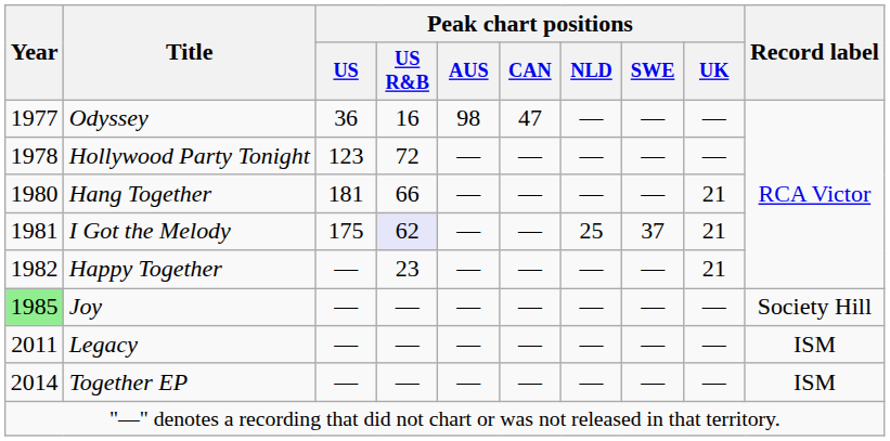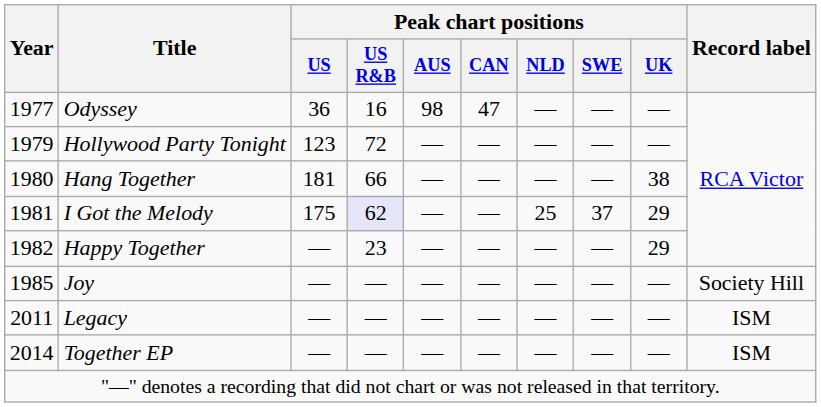Hollywood Party Tonight | Year: 1978 -> 1979
Hang Together | Peak chart positions / UK: 21 -> 38
I Got the Melody | Peak chart positions / UK: 21 -> 29
Happy Together | Peak chart positions / UK: 21 -> 29
Joy | Year: lightgreen background -> no background
